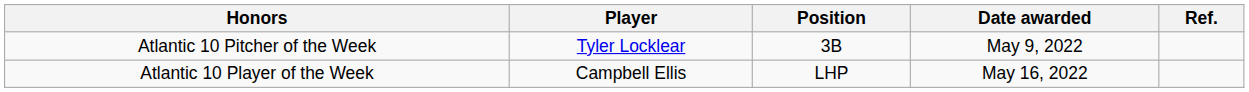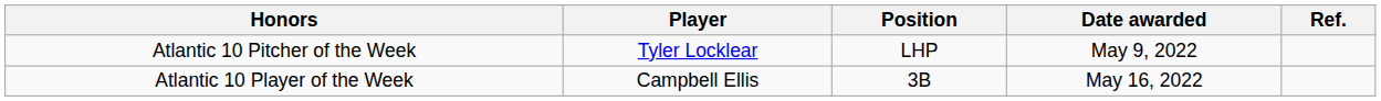Atlantic 10 Pitcher of the Week | Position: 3B -> LHP
Atlantic 10 Player of the Week | Position: LHP -> 3B
